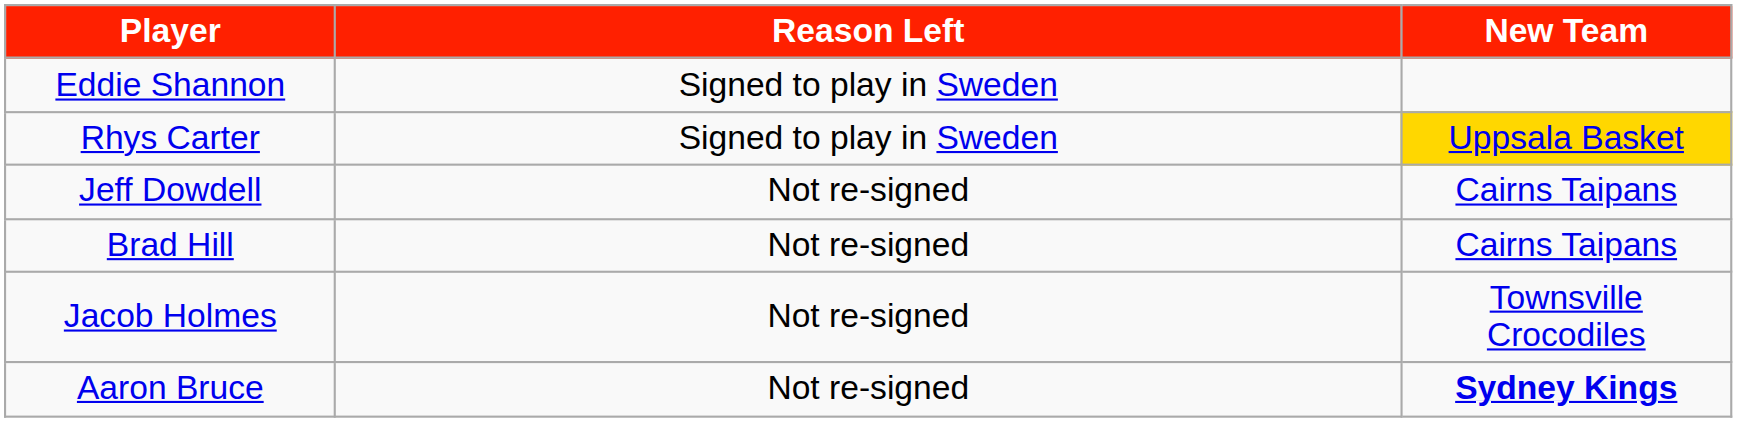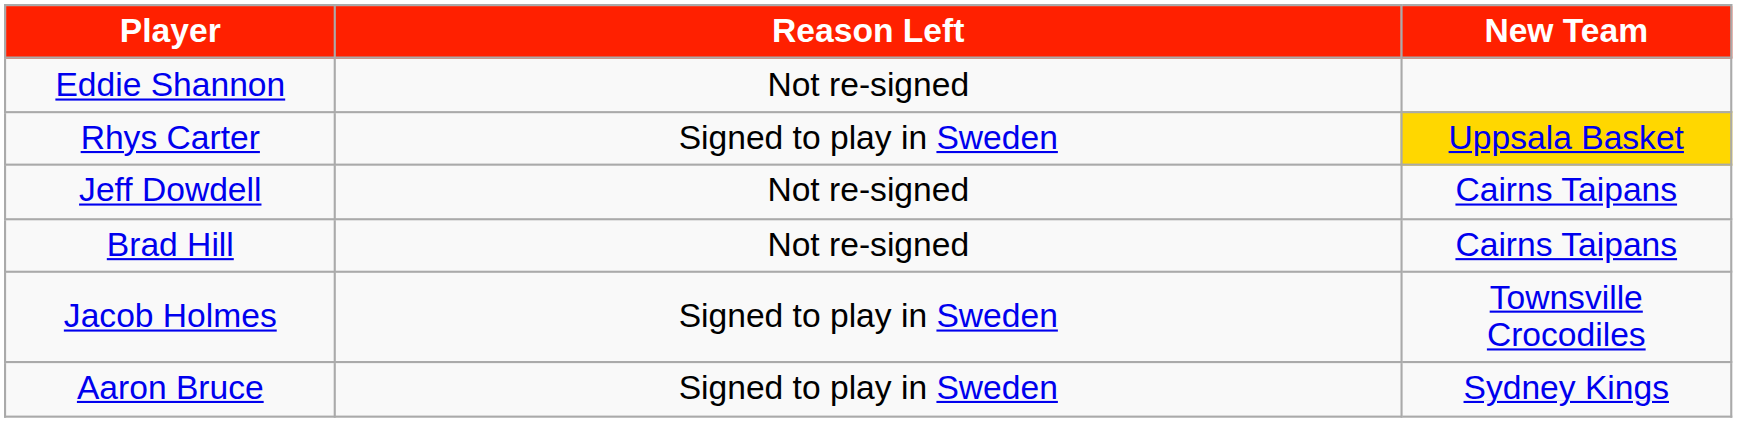Eddie Shannon | Reason Left: Signed to play in Sweden -> Not re-signed
Jacob Holmes | Reason Left: Not re-signed -> Signed to play in Sweden
Aaron Bruce | Reason Left: Not re-signed -> Signed to play in Sweden
Aaron Bruce | New Team: bold -> normal
